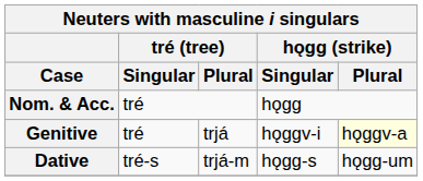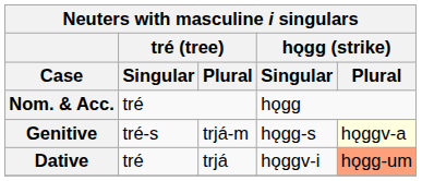Genitive | tré (tree) / Singular: tré -> tré-s
Genitive | tré (tree) / Plural: trjá -> trjá-m
Genitive | hǫgg (strike) / Singular: hǫggv-i -> hǫgg-s
Dative | tré (tree) / Singular: tré-s -> tré
Dative | tré (tree) / Plural: trjá-m -> trjá
Dative | hǫgg (strike) / Singular: hǫgg-s -> hǫggv-i
Dative | hǫgg (strike) / Plural: no background -> lightsalmon background
